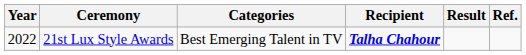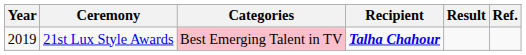21st Lux Style Awards | Year: 2022 -> 2019
21st Lux Style Awards | Categories: no background -> pink background
